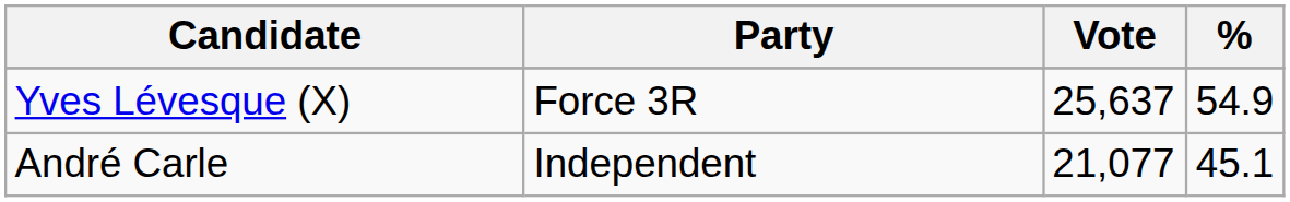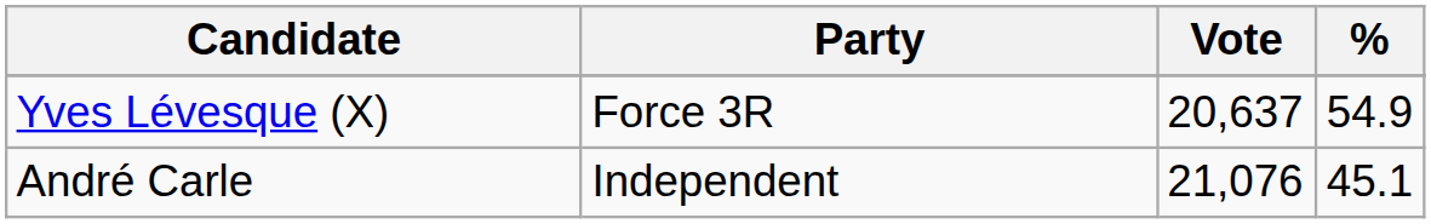Yves Lévesque (X) | Vote: 25,637 -> 20,637
André Carle | Vote: 21,077 -> 21,076
